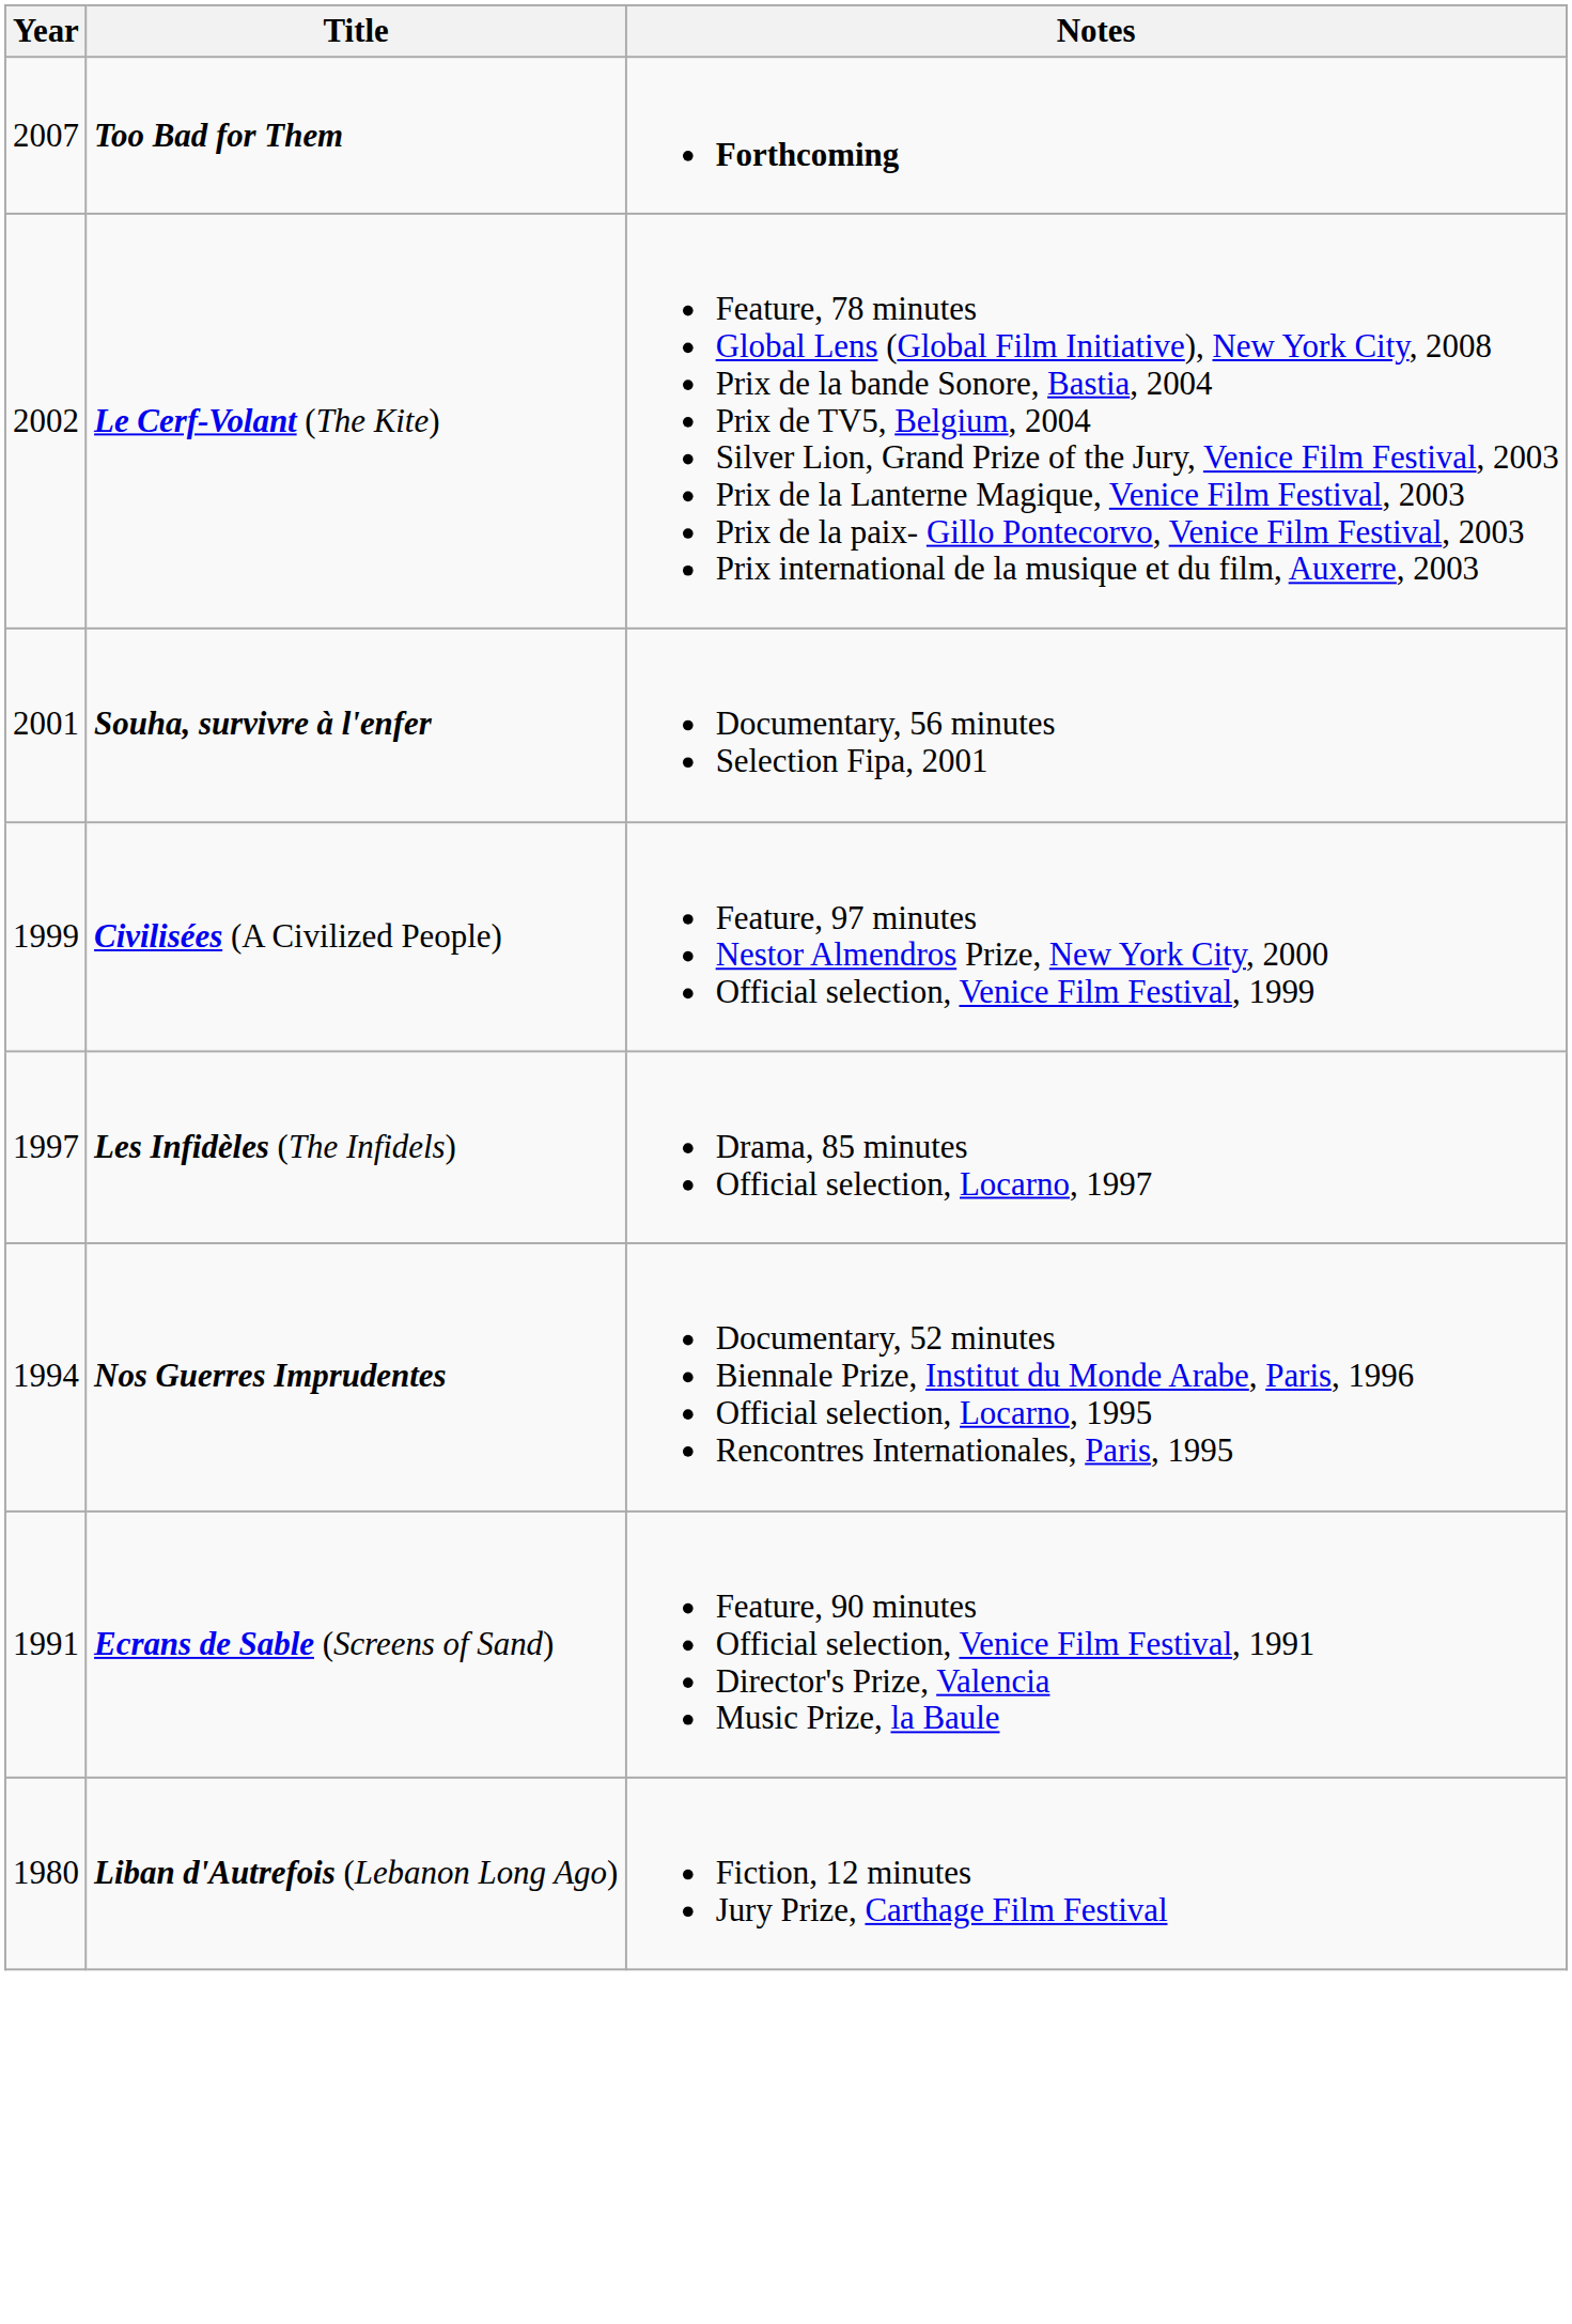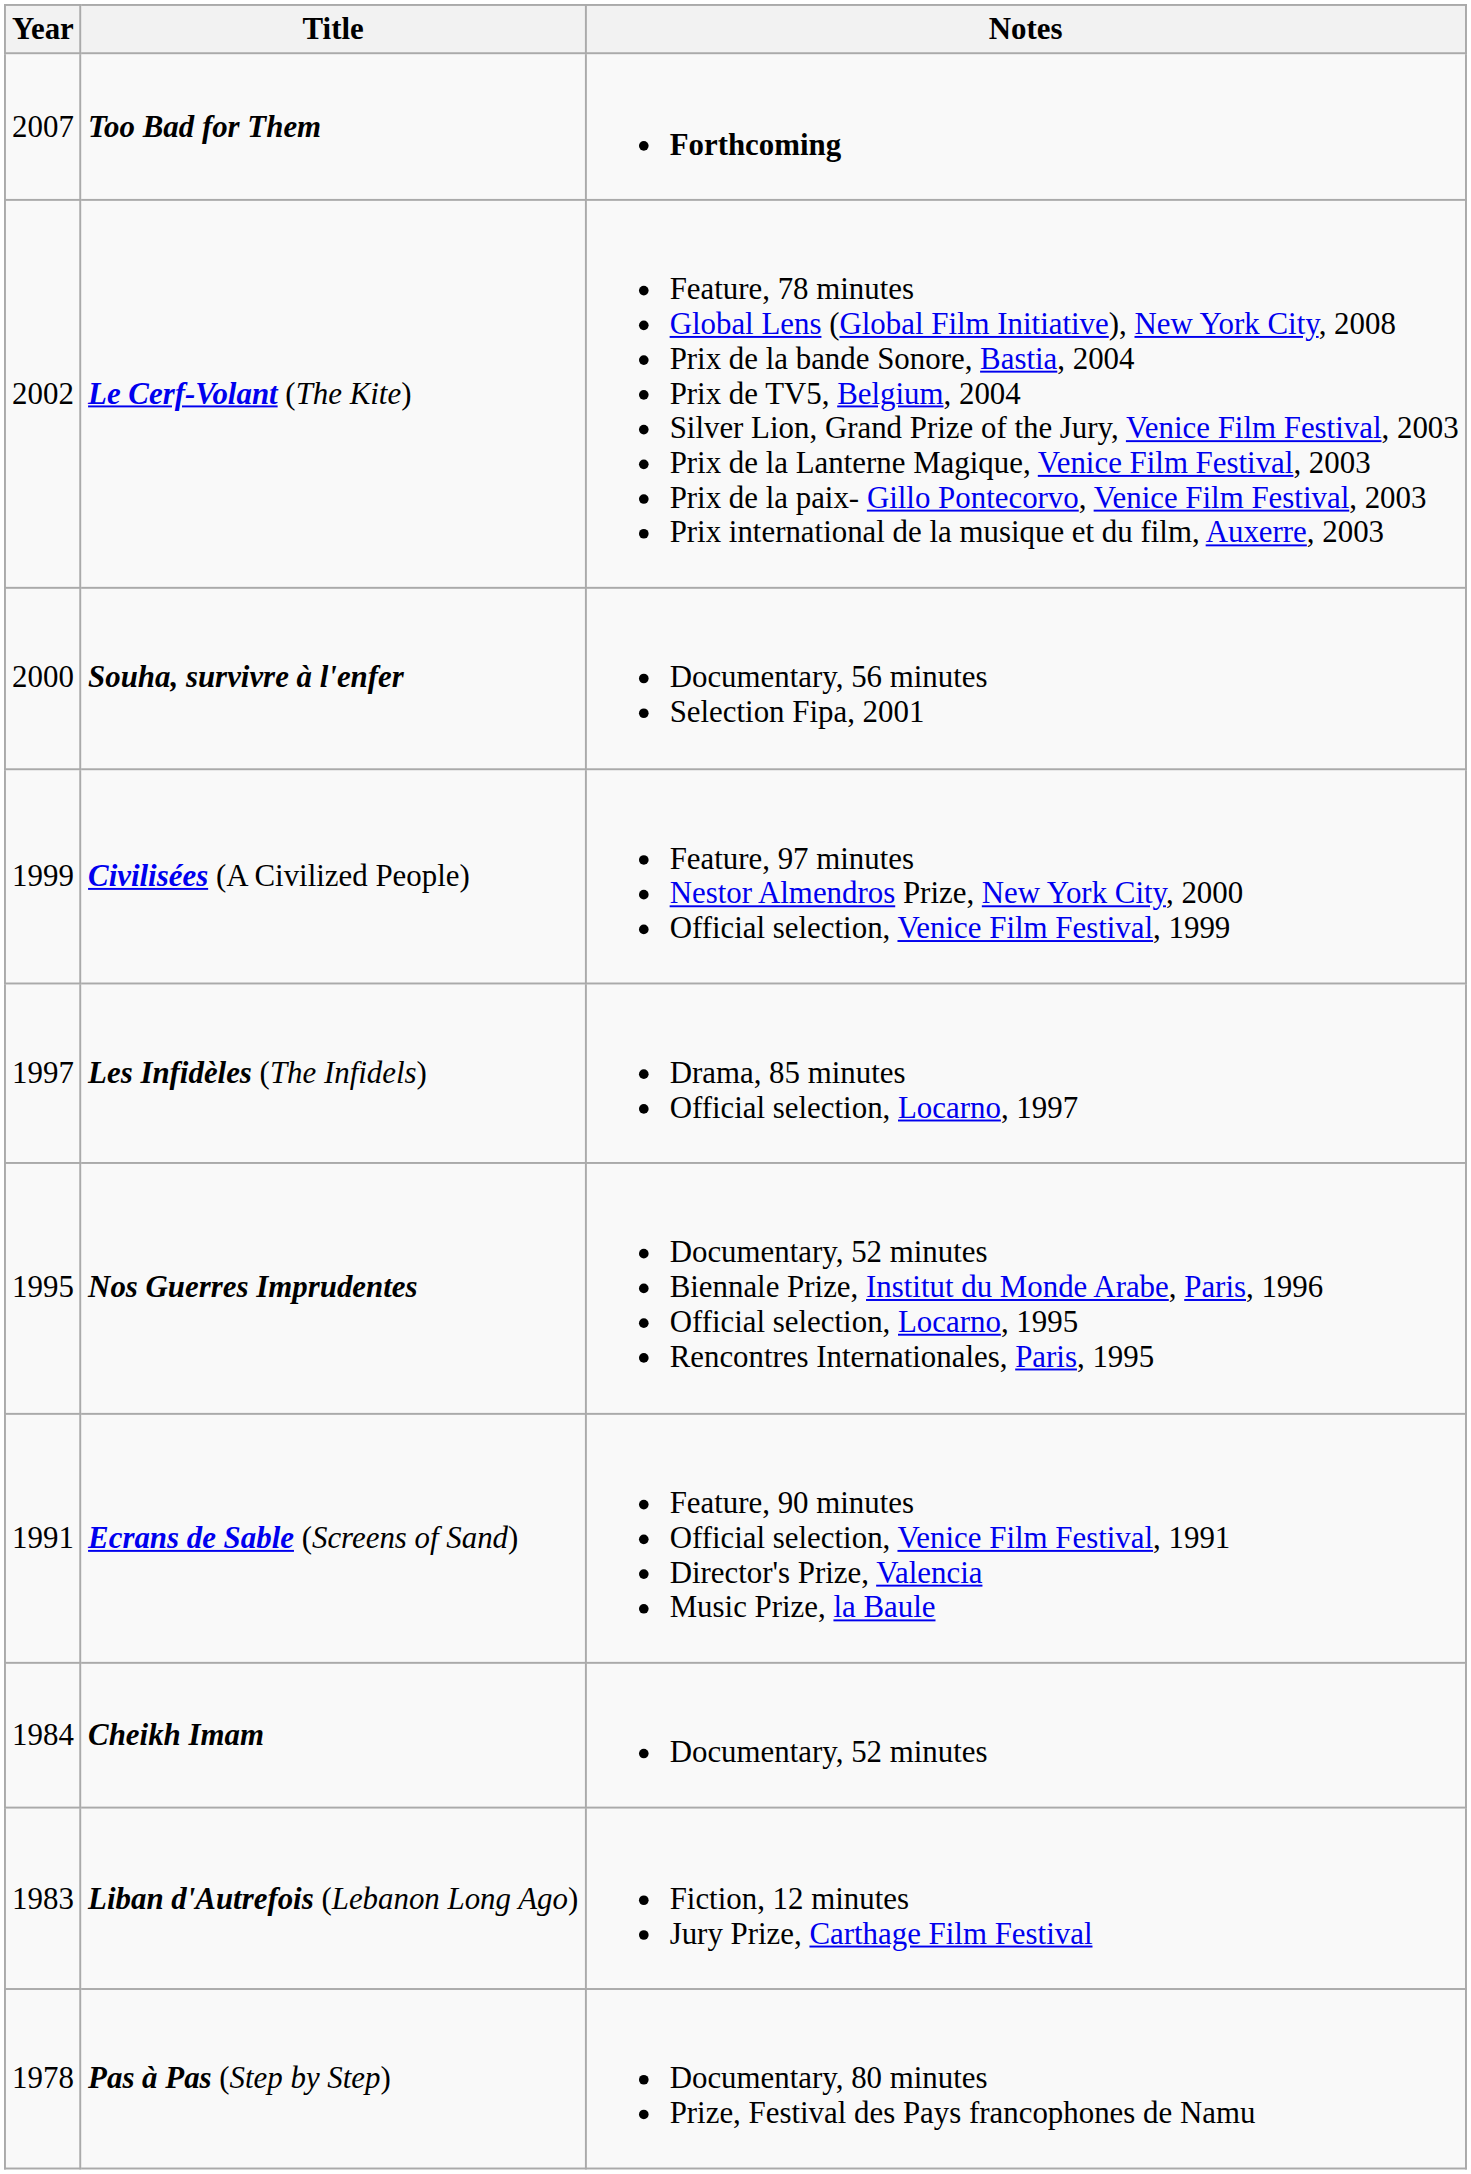Souha, survivre à l'enfer | Year: 2001 -> 2000
Nos Guerres Imprudentes | Year: 1994 -> 1995
+ row: 1984 | Cheikh Imam | Documentary, 52 minutes
Liban d'Autrefois (Lebanon Long Ago) | Year: 1980 -> 1983
+ row: 1978 | Pas à Pas (Step by Step) | Documentary, 80 minutes Prize, Festival des Pays francophones de Namu
